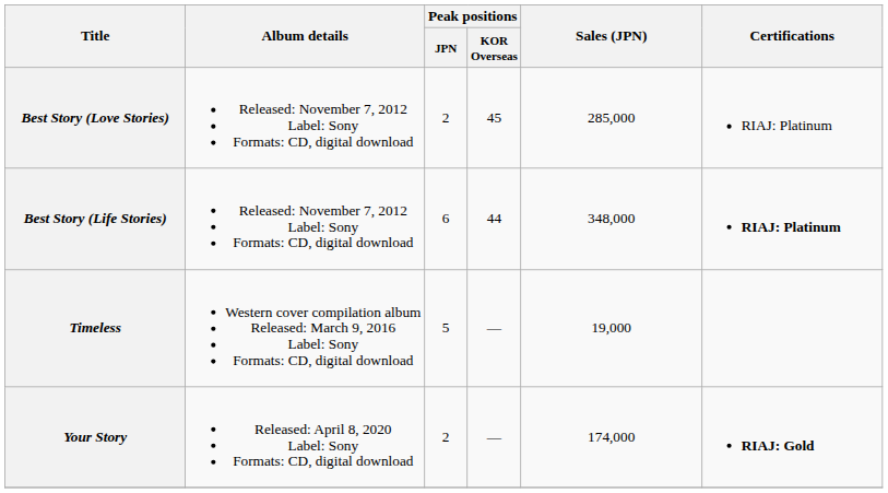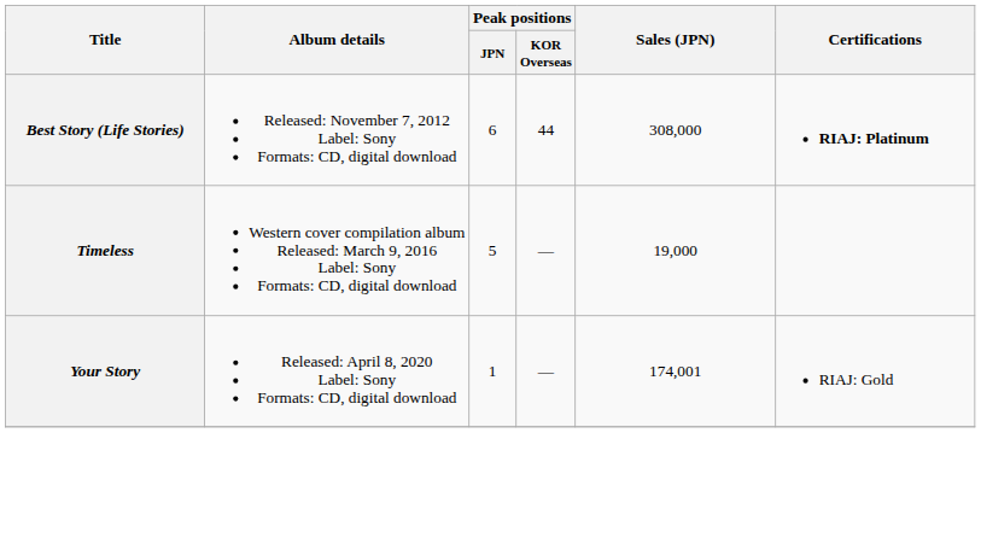- row: Best Story (Love Stories) | Released: November 7, 2012 Label: Sony Formats: CD, digital download | 2 | 45 | 285,000 | RIAJ: Platinum
Best Story (Life Stories) | Sales (JPN): 348,000 -> 308,000
Your Story | Peak positions / JPN: 2 -> 1
Your Story | Sales (JPN): 174,000 -> 174,001
Your Story | Certifications: bold -> normal
